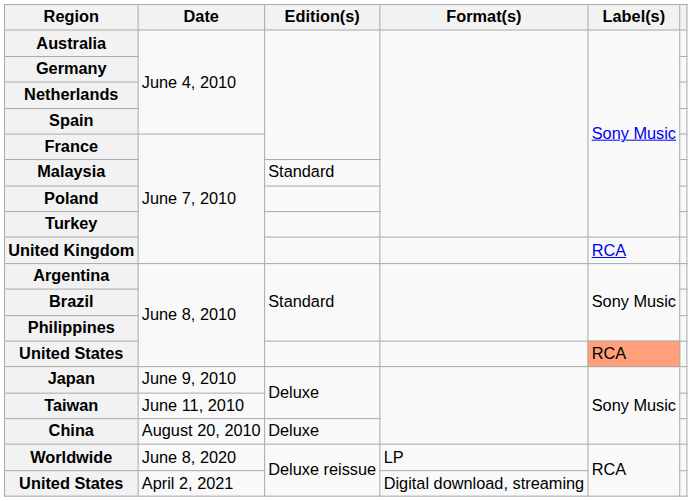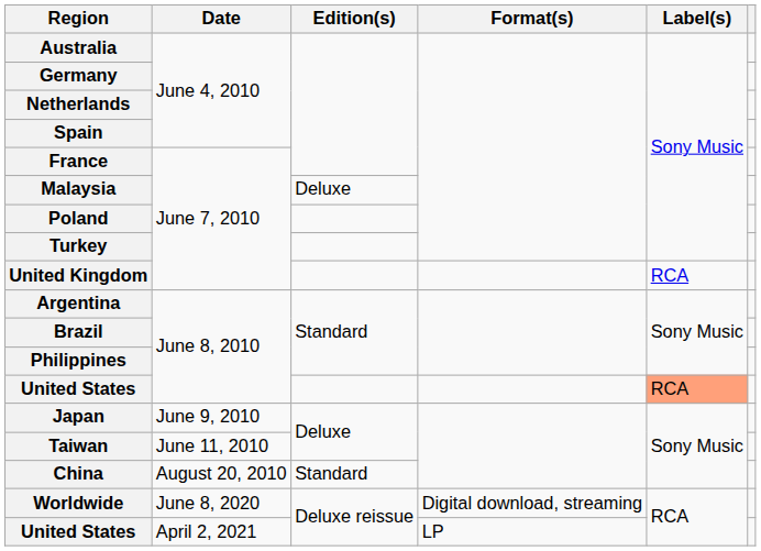Malaysia | Edition(s): Standard -> Deluxe
China | Edition(s): Deluxe -> Standard
Worldwide | Format(s): LP -> Digital download, streaming
United States / April 2, 2021 | Format(s): Digital download, streaming -> LP
